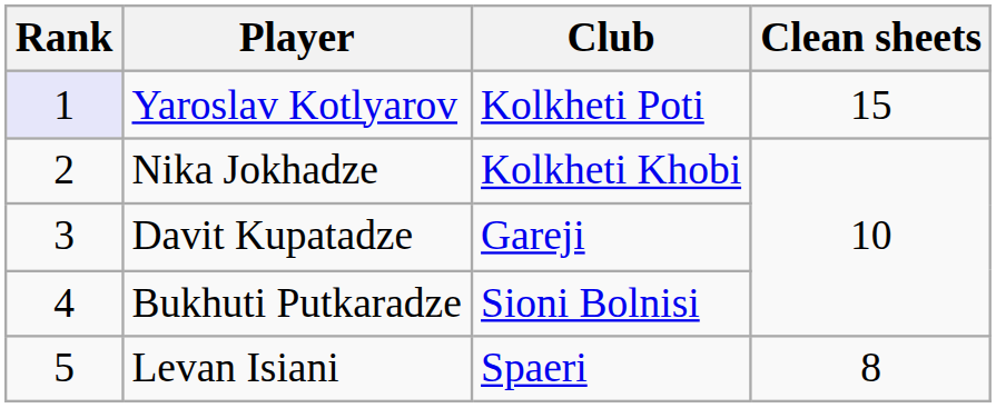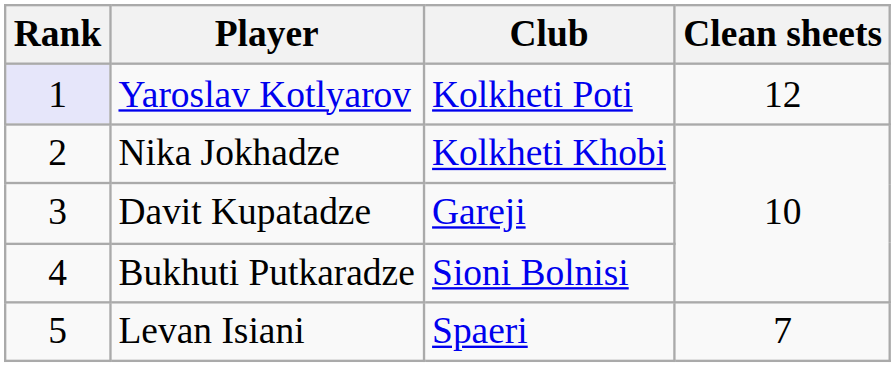Yaroslav Kotlyarov | Clean sheets: 15 -> 12
Levan Isiani | Clean sheets: 8 -> 7
